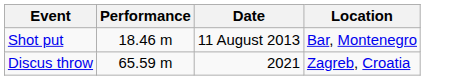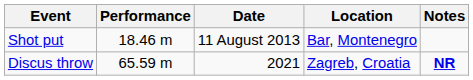+ column: Notes | NR
